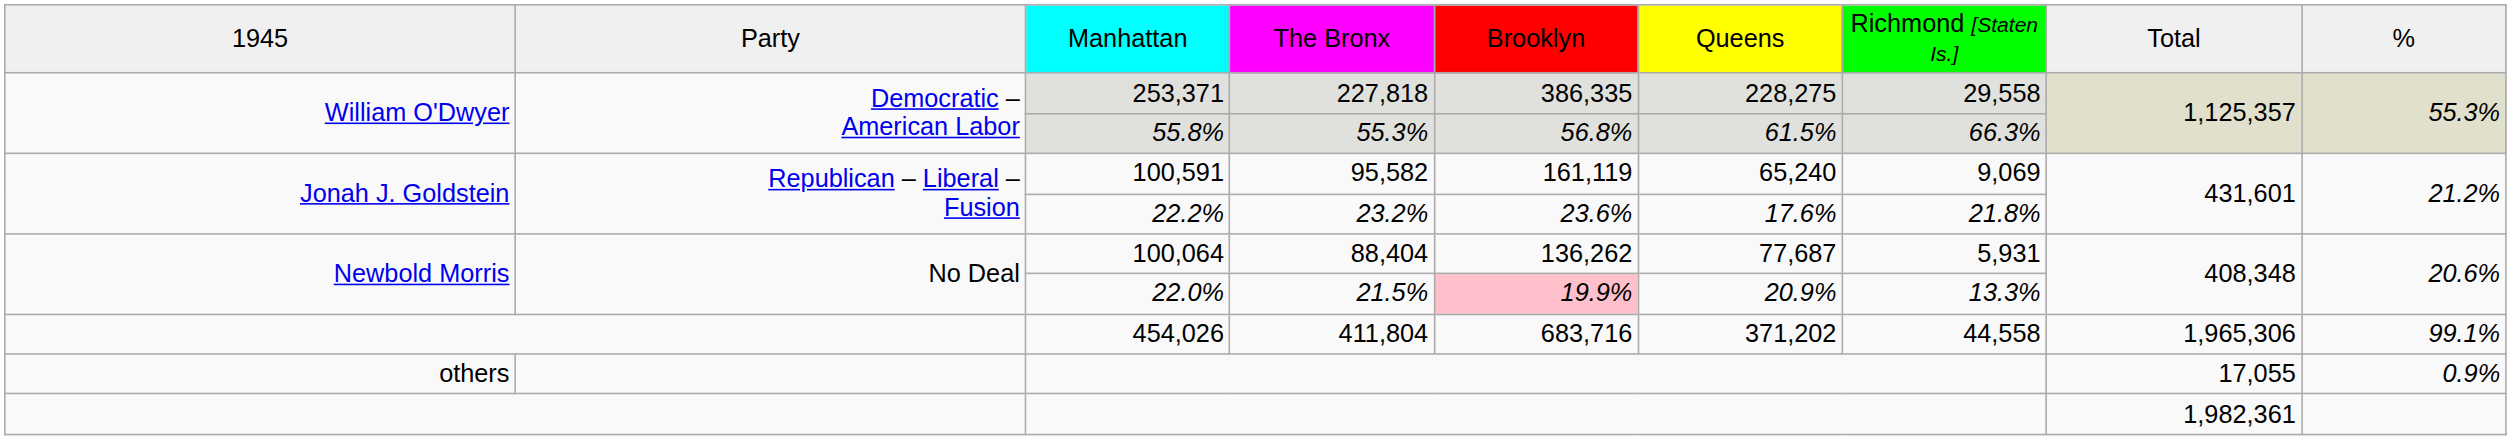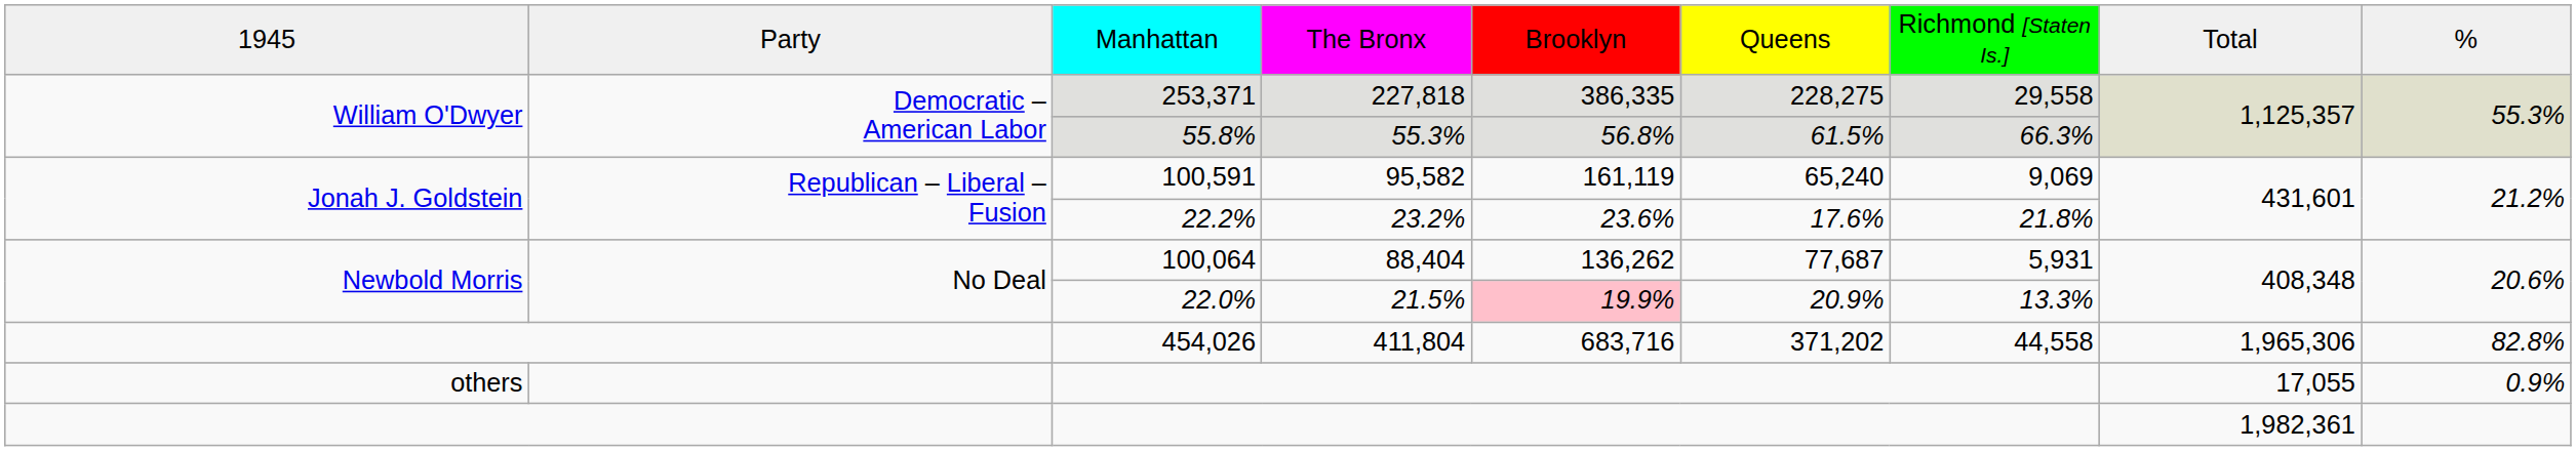454,026 | column 9: 99.1% -> 82.8%
